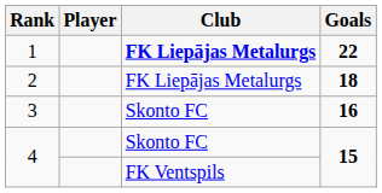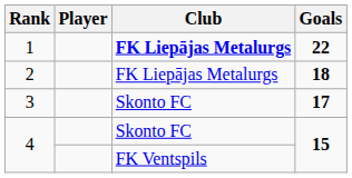3 | Goals: 16 -> 17
